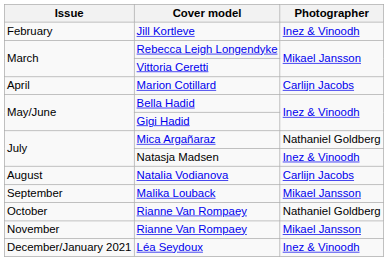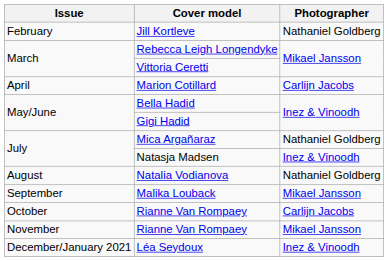Jill Kortleve | Photographer: Inez & Vinoodh -> Nathaniel Goldberg
Natalia Vodianova | Photographer: Carlijn Jacobs -> Nathaniel Goldberg
October / Rianne Van Rompaey | Photographer: Nathaniel Goldberg -> Carlijn Jacobs
